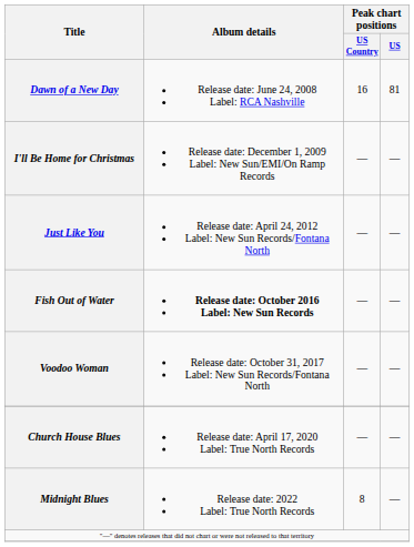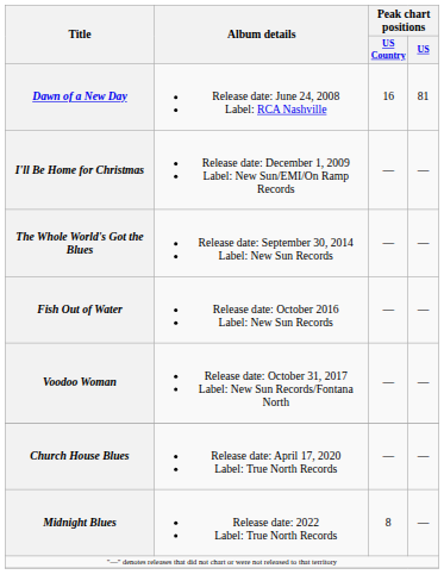- row: Just Like You | Release date: April 24, 2012 Label: New Sun Records/Fontana North | — | —
+ row: The Whole World's Got the Blues | Release date: September 30, 2014 Label: New Sun Records | — | —
Fish Out of Water | Album details: bold -> normal
